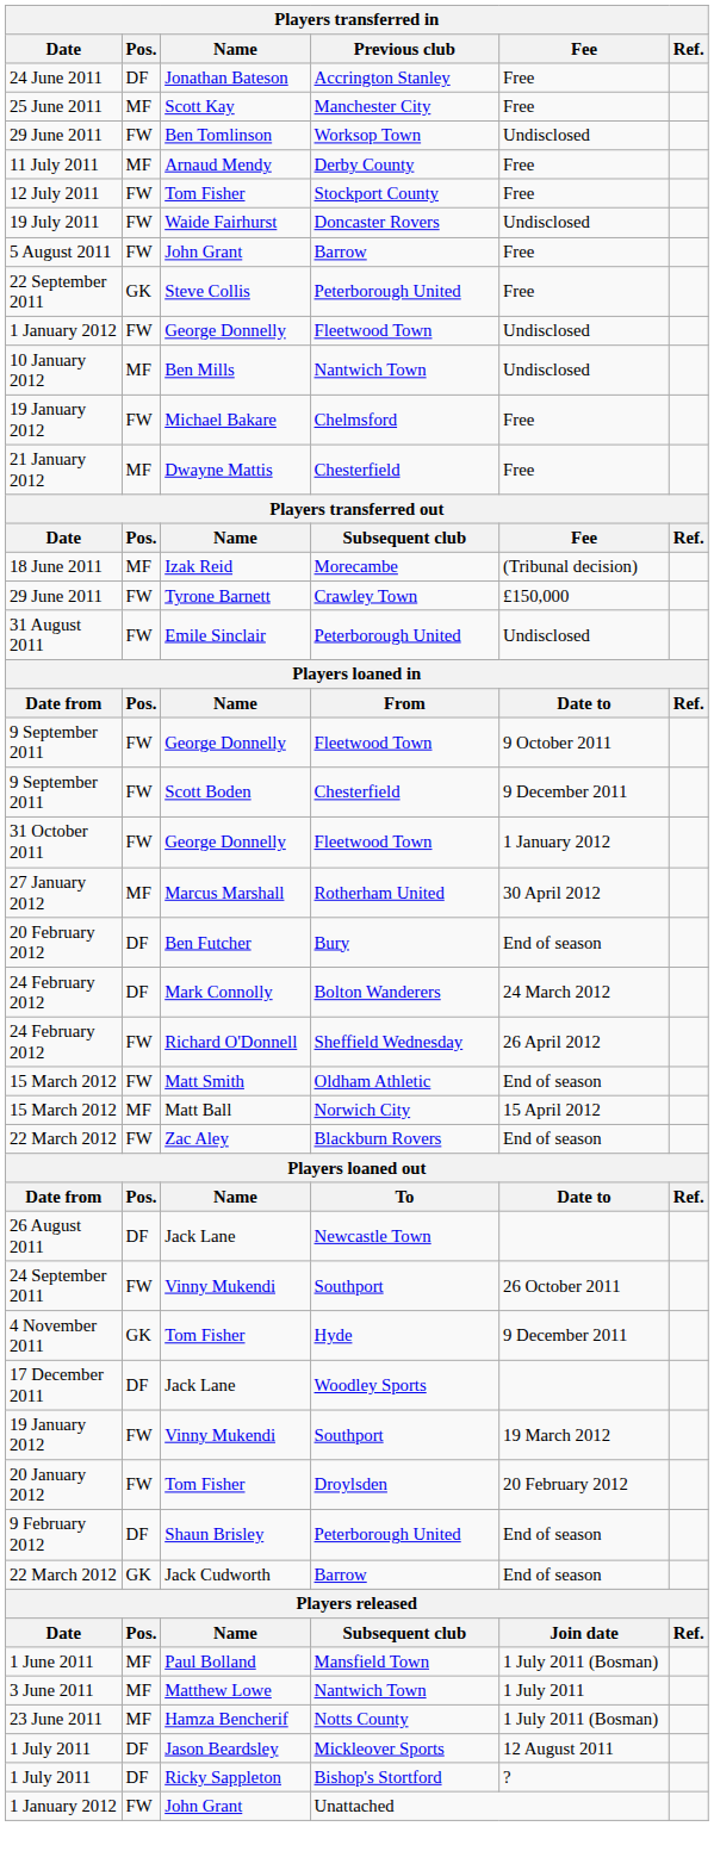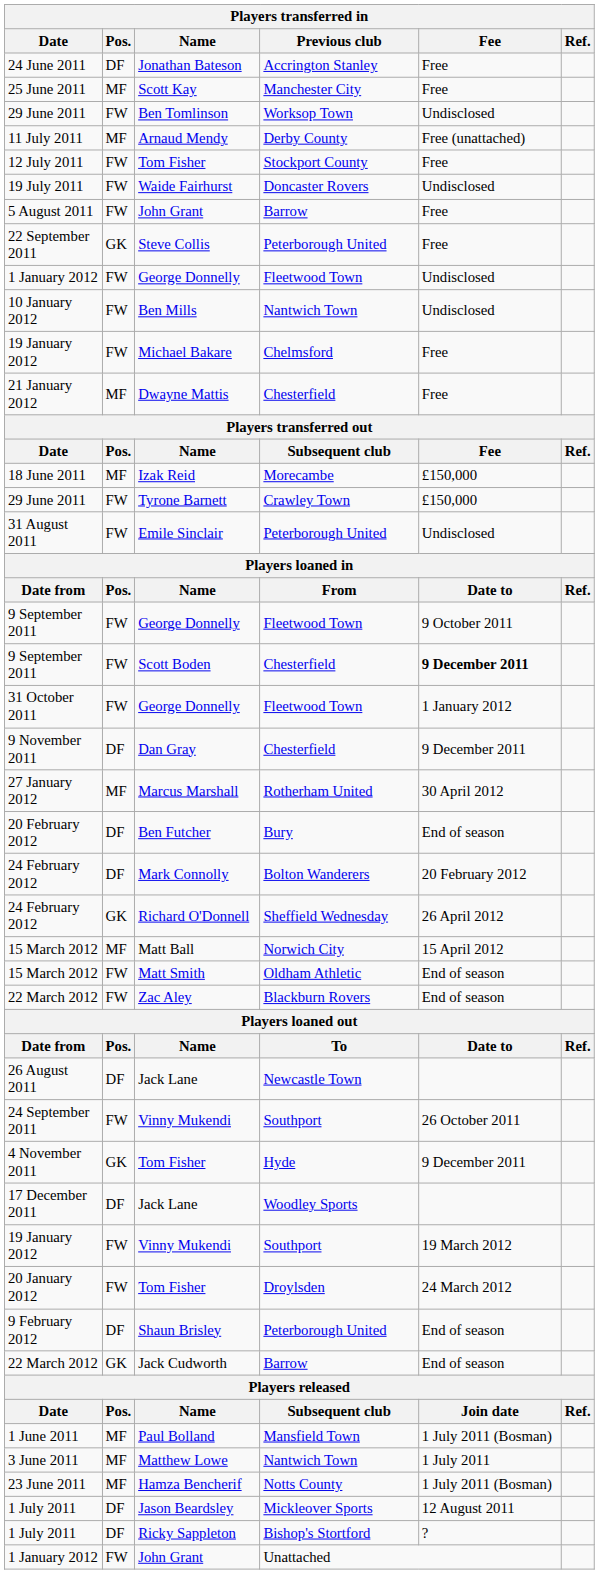Arnaud Mendy | Fee: Free -> Free (unattached)
Ben Mills | Pos.: MF -> FW
Izak Reid | Fee: (Tribunal decision) -> £150,000
Scott Boden | Fee: normal -> bold
+ row: 9 November 2011 | DF | Dan Gray | Chesterfield | 9 December 2011
Mark Connolly | Fee: 24 March 2012 -> 20 February 2012
Richard O'Donnell | Pos.: FW -> GK
rows swapped: Matt Smith <-> Matt Ball
20 January 2012 / Tom Fisher | Fee: 20 February 2012 -> 24 March 2012
